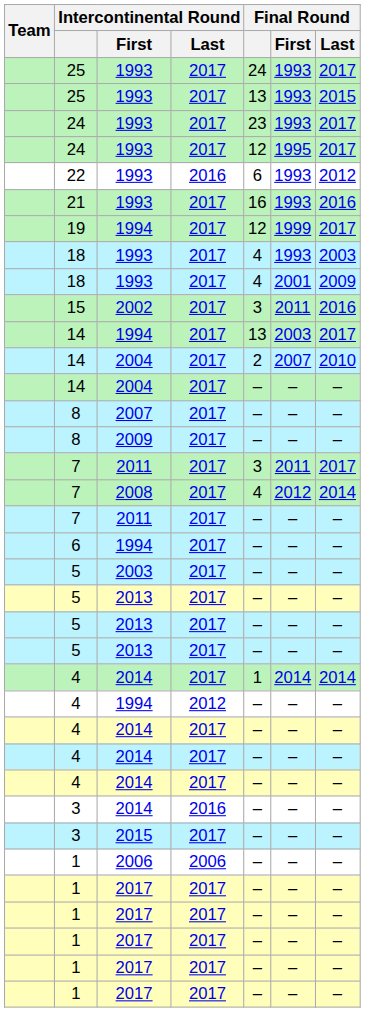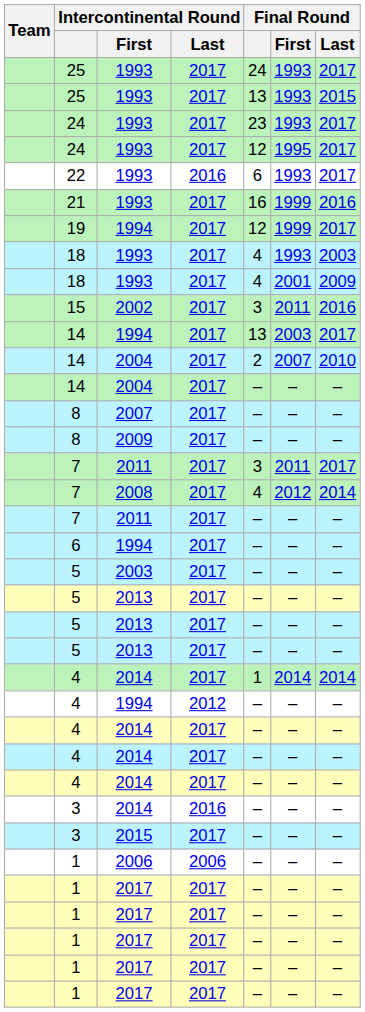22 | Final Round / Last: 2012 -> 2017
21 | Final Round / First: 1993 -> 1999
